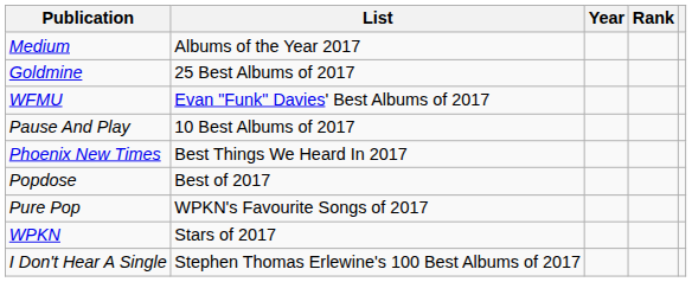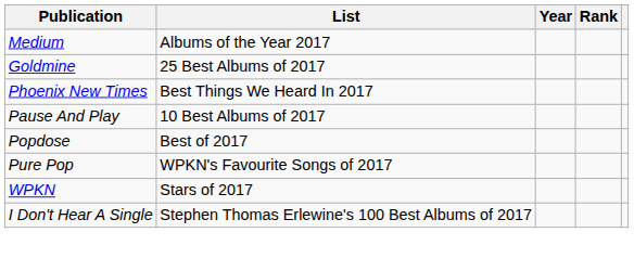- row: WFMU | Evan "Funk" Davies' Best Albums of 2017
rows swapped: Phoenix New Times <-> Pause And Play
